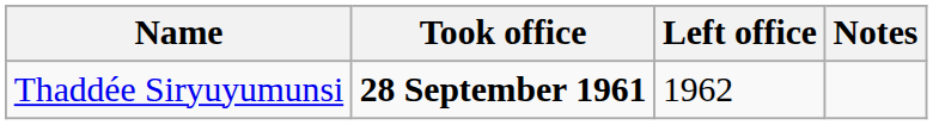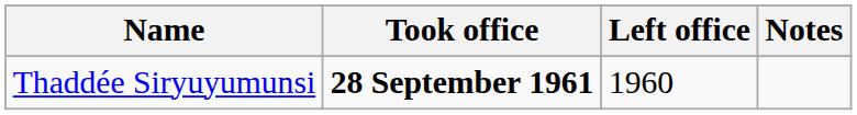Thaddée Siryuyumunsi | Left office: 1962 -> 1960
